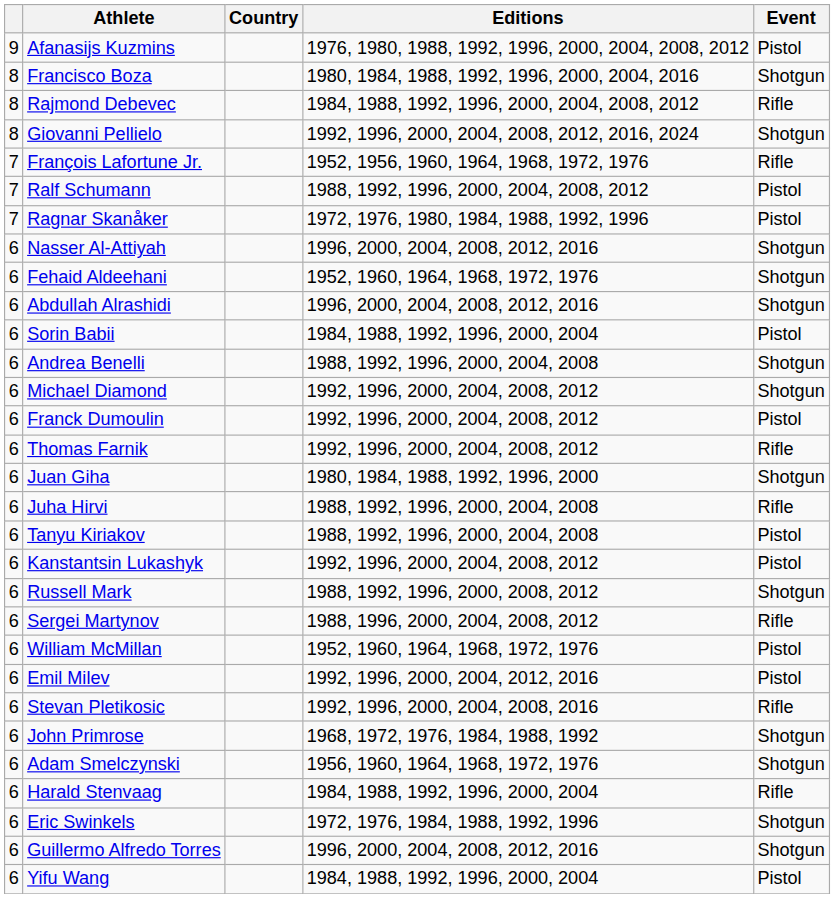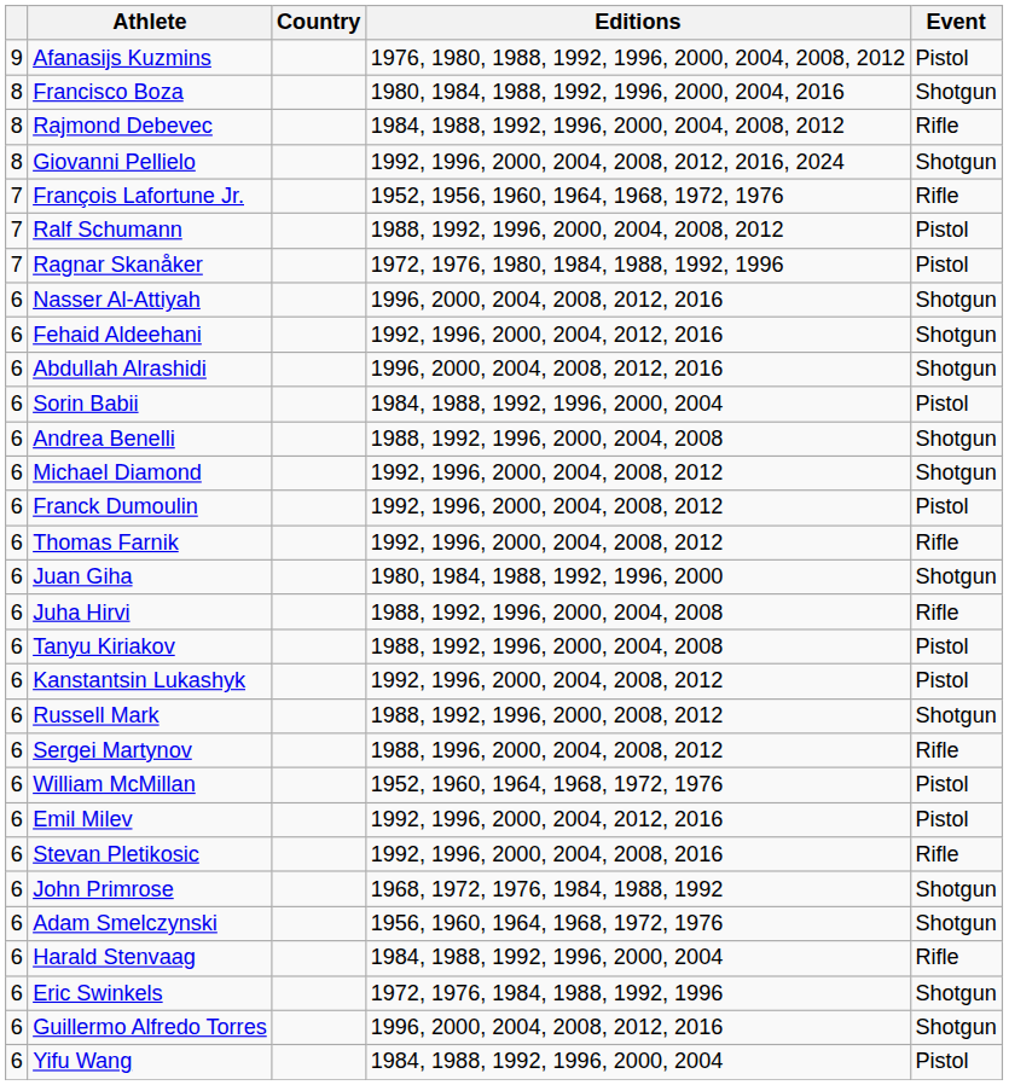Fehaid Aldeehani | Editions: 1952, 1960, 1964, 1968, 1972, 1976 -> 1992, 1996, 2000, 2004, 2012, 2016
